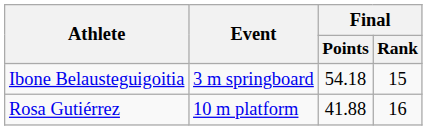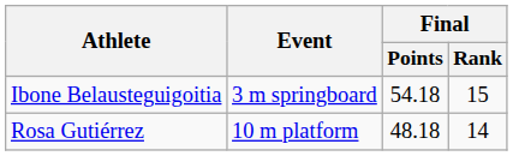Rosa Gutiérrez | Final / Points: 41.88 -> 48.18
Rosa Gutiérrez | Final / Rank: 16 -> 14
